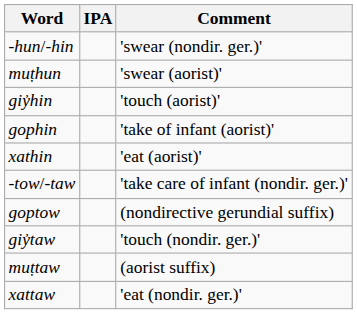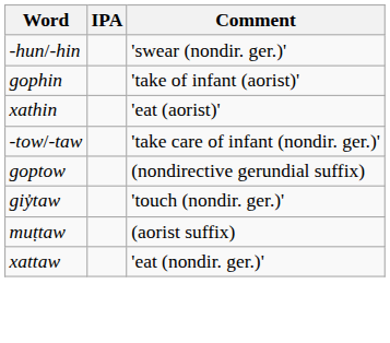- row: muṭhun | 'swear (aorist)'
- row: giy̓hin | 'touch (aorist)'
